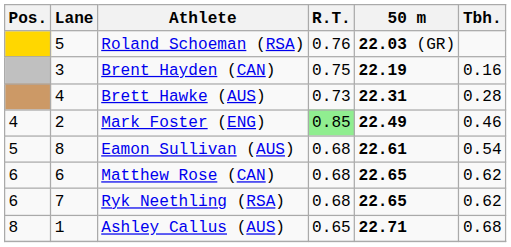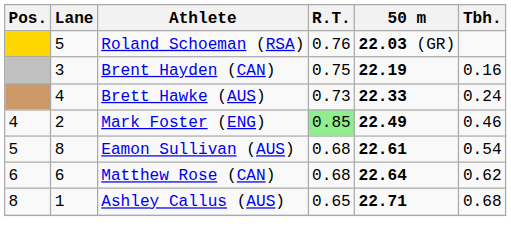Brett Hawke (AUS) | 50 m: 22.31 -> 22.33
Brett Hawke (AUS) | Tbh.: 0.28 -> 0.24
Matthew Rose (CAN) | 50 m: 22.65 -> 22.64
- row: 6 | 7 | Ryk Neethling (RSA) | 0.68 | 22.65 | 0.62
